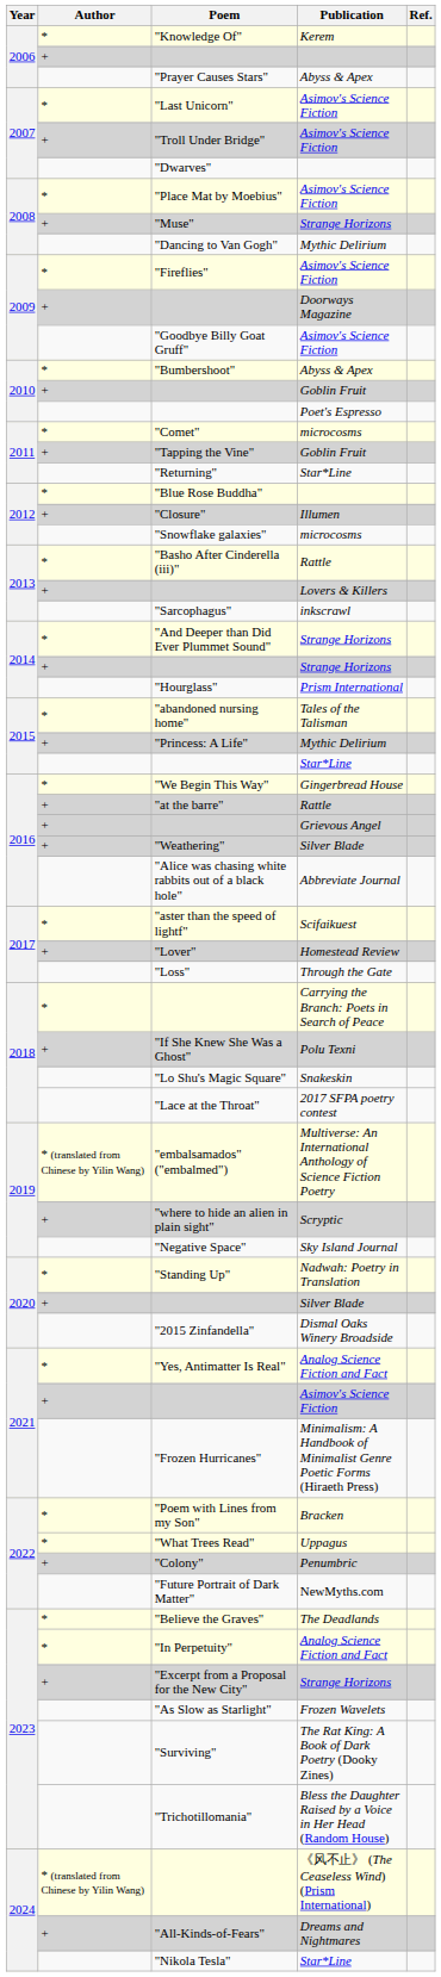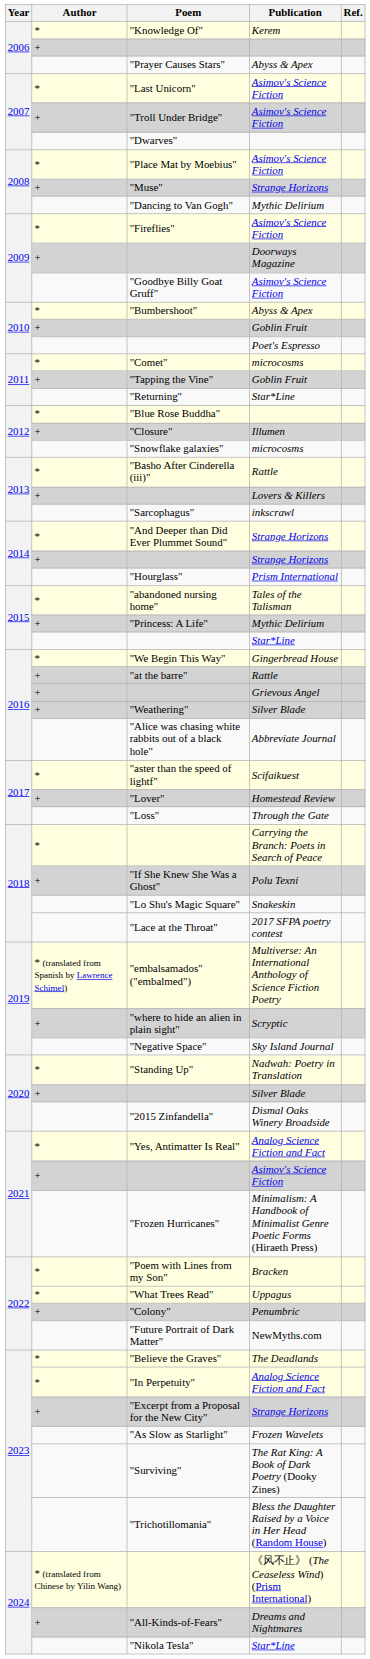"embalsamados" ("embalmed") | Author: * (translated from Chinese by Yilin Wang) -> * (translated from Spanish by Lawrence Schimel)
